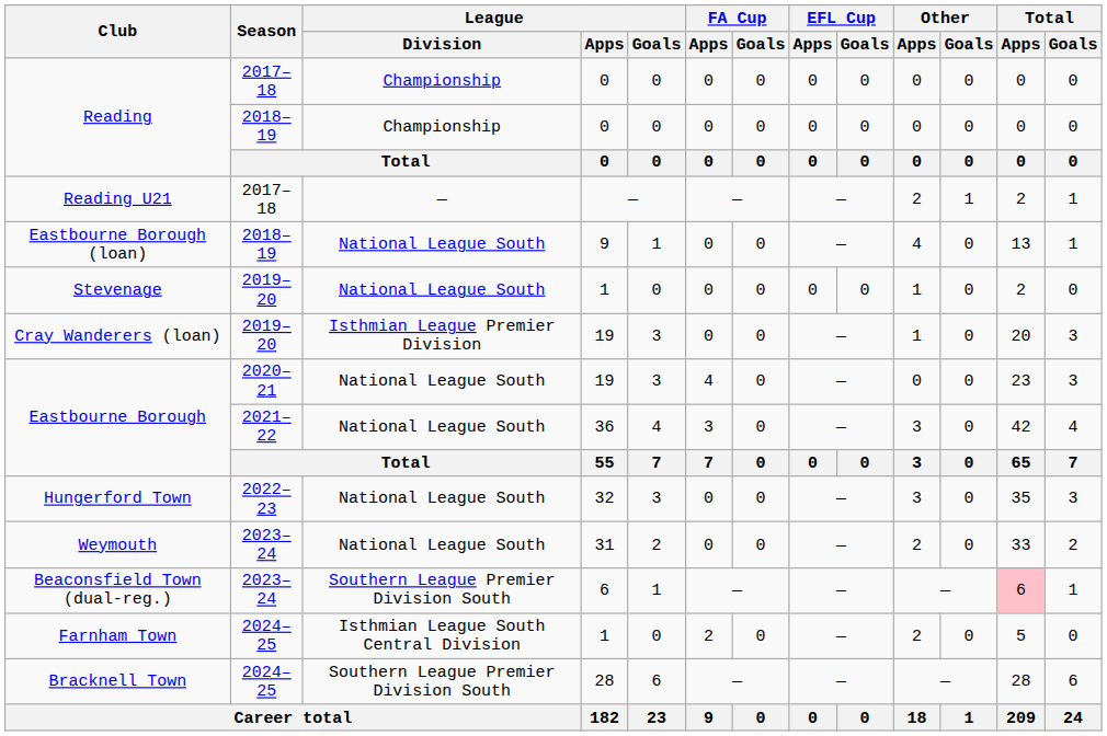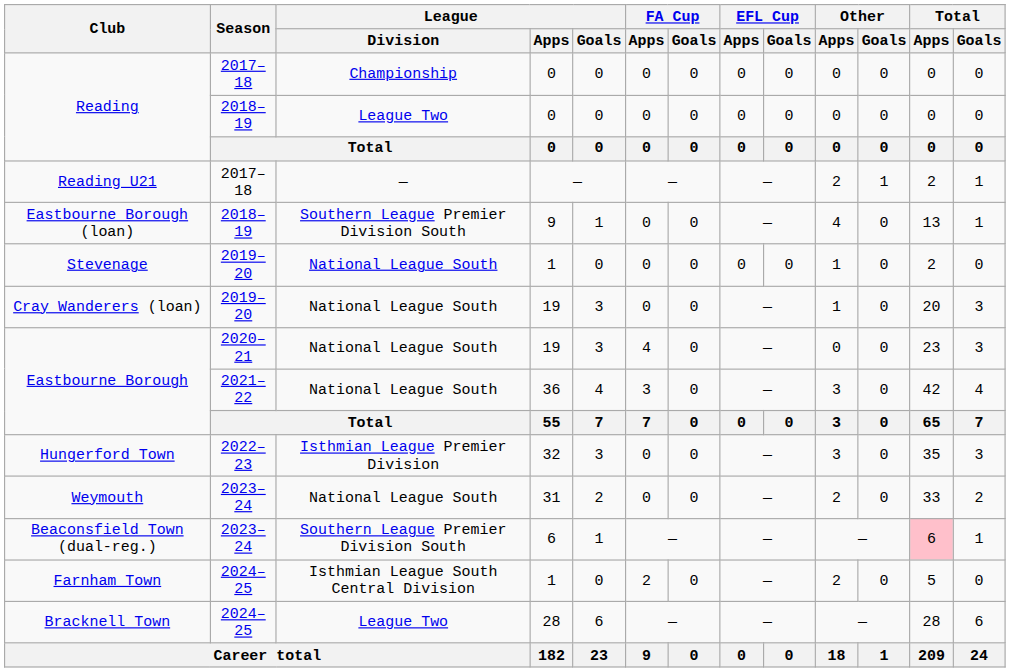Reading / 2018–19 | League / Division: Championship -> League Two
Eastbourne Borough (loan) | League / Division: National League South -> Southern League Premier Division South
Cray Wanderers (loan) | League / Division: Isthmian League Premier Division -> National League South
Hungerford Town | League / Division: National League South -> Isthmian League Premier Division
Bracknell Town | League / Division: Southern League Premier Division South -> League Two
